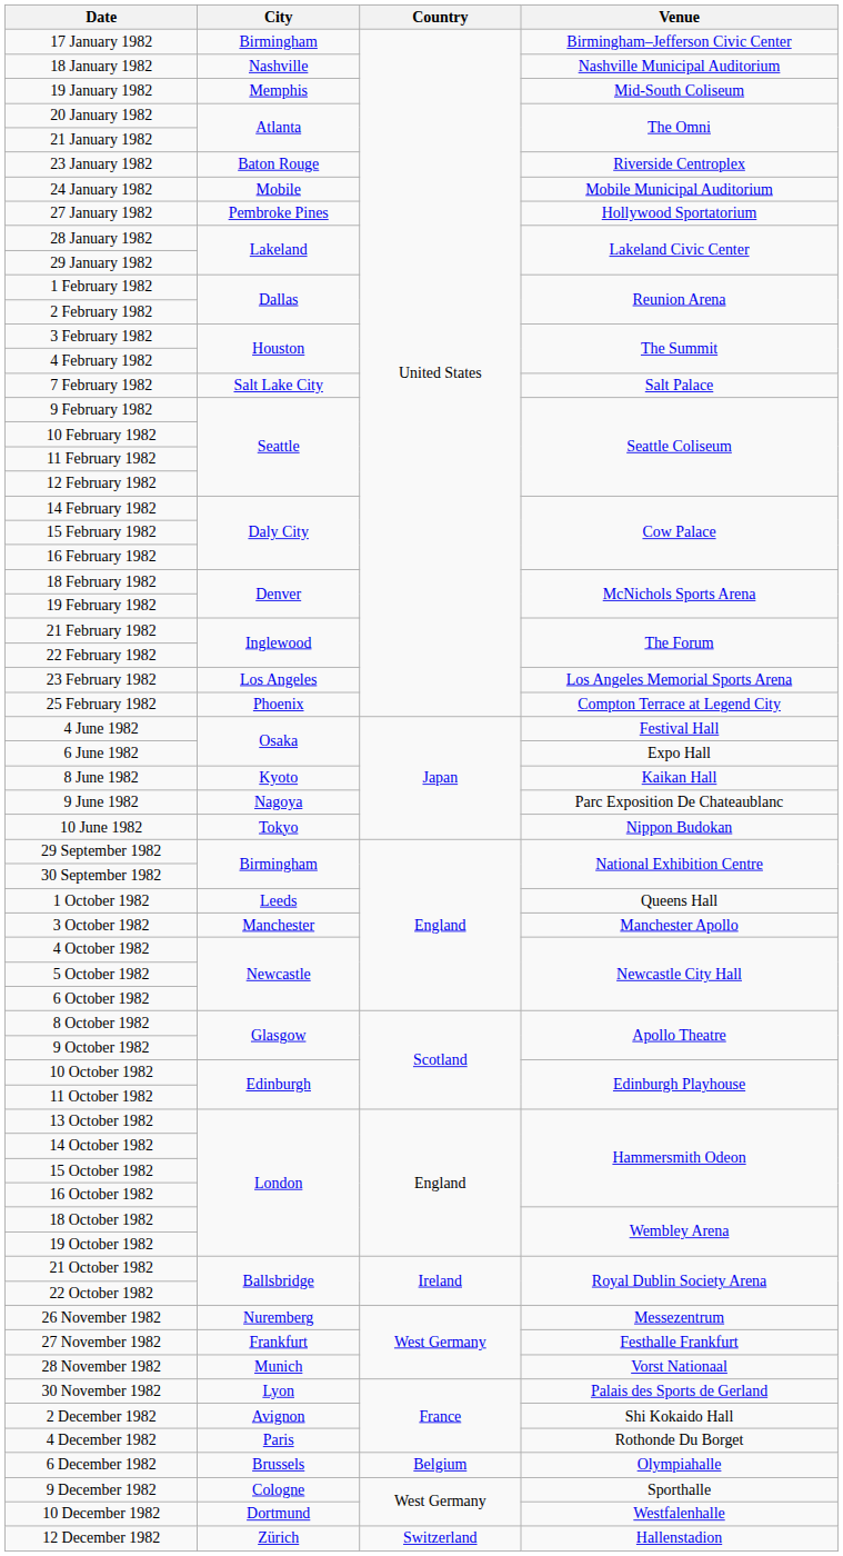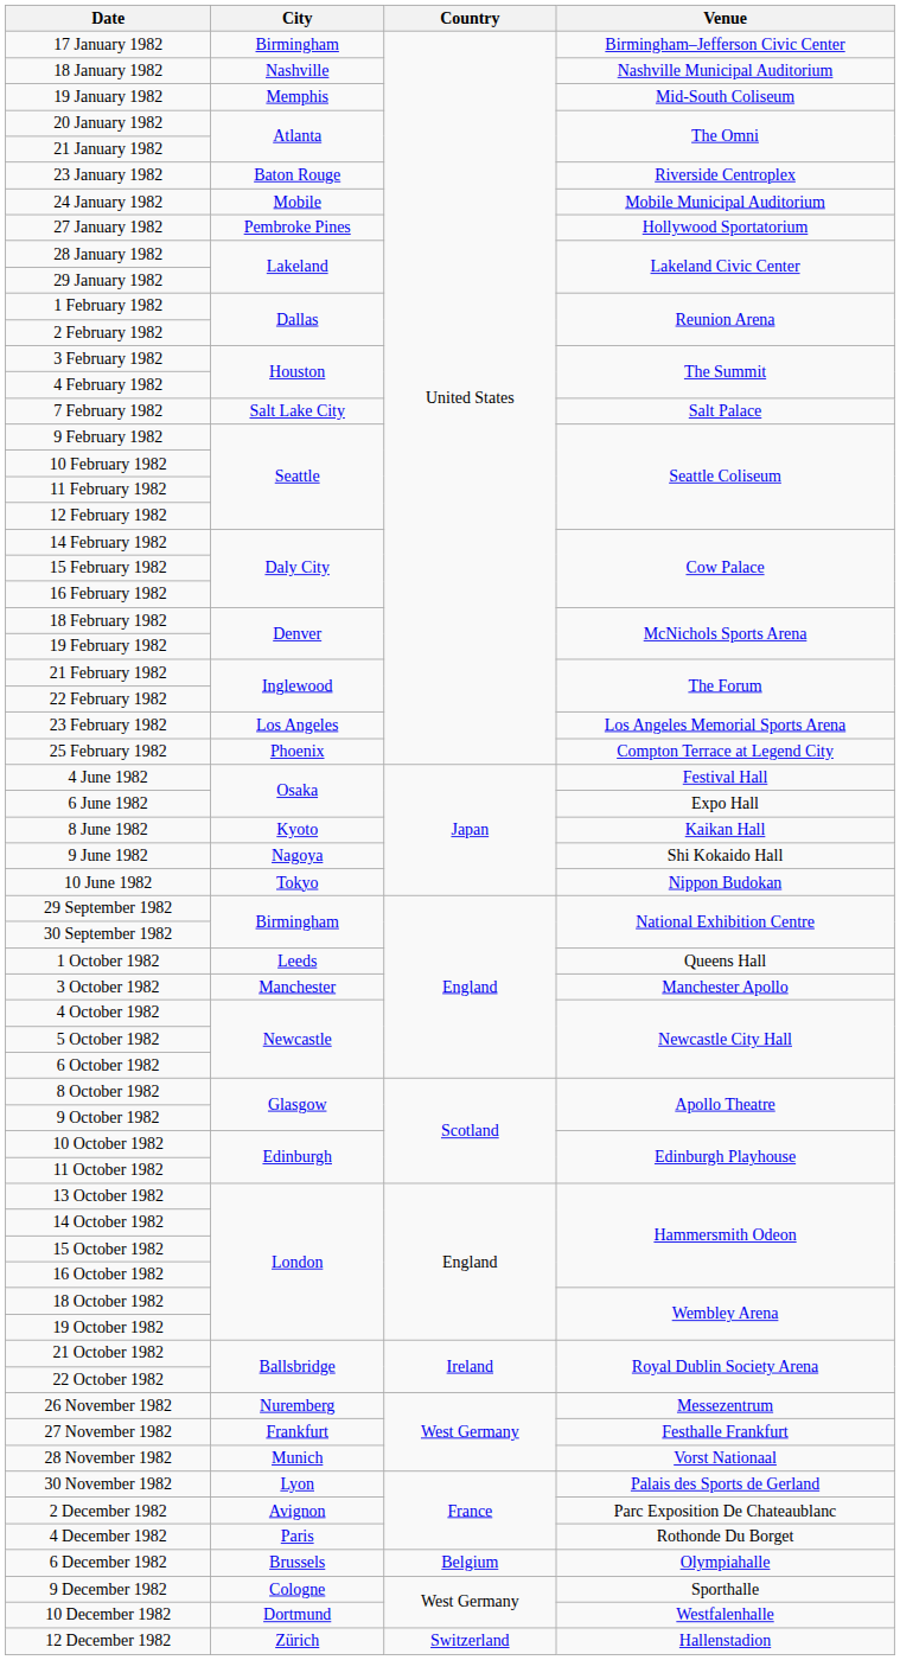9 June 1982 | Venue: Parc Exposition De Chateaublanc -> Shi Kokaido Hall
2 December 1982 | Venue: Shi Kokaido Hall -> Parc Exposition De Chateaublanc
